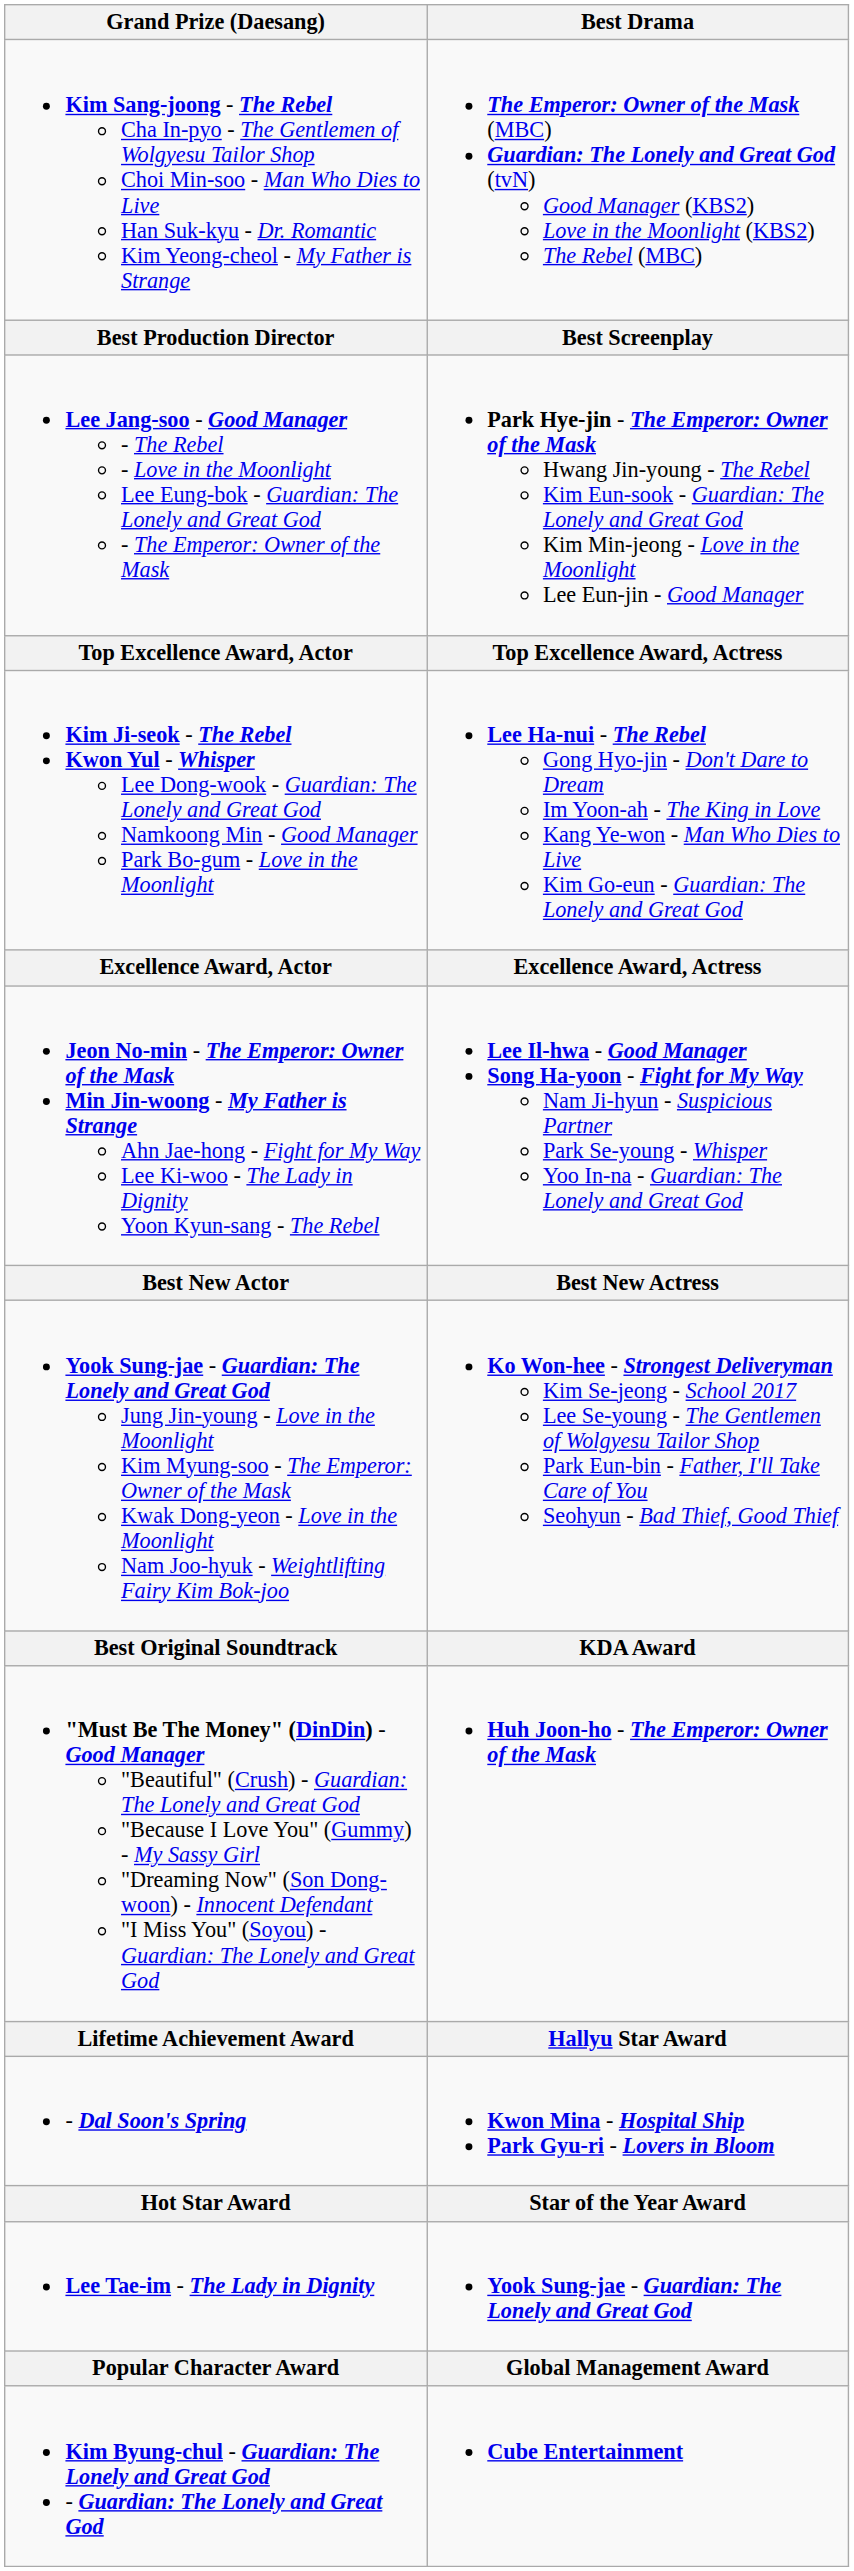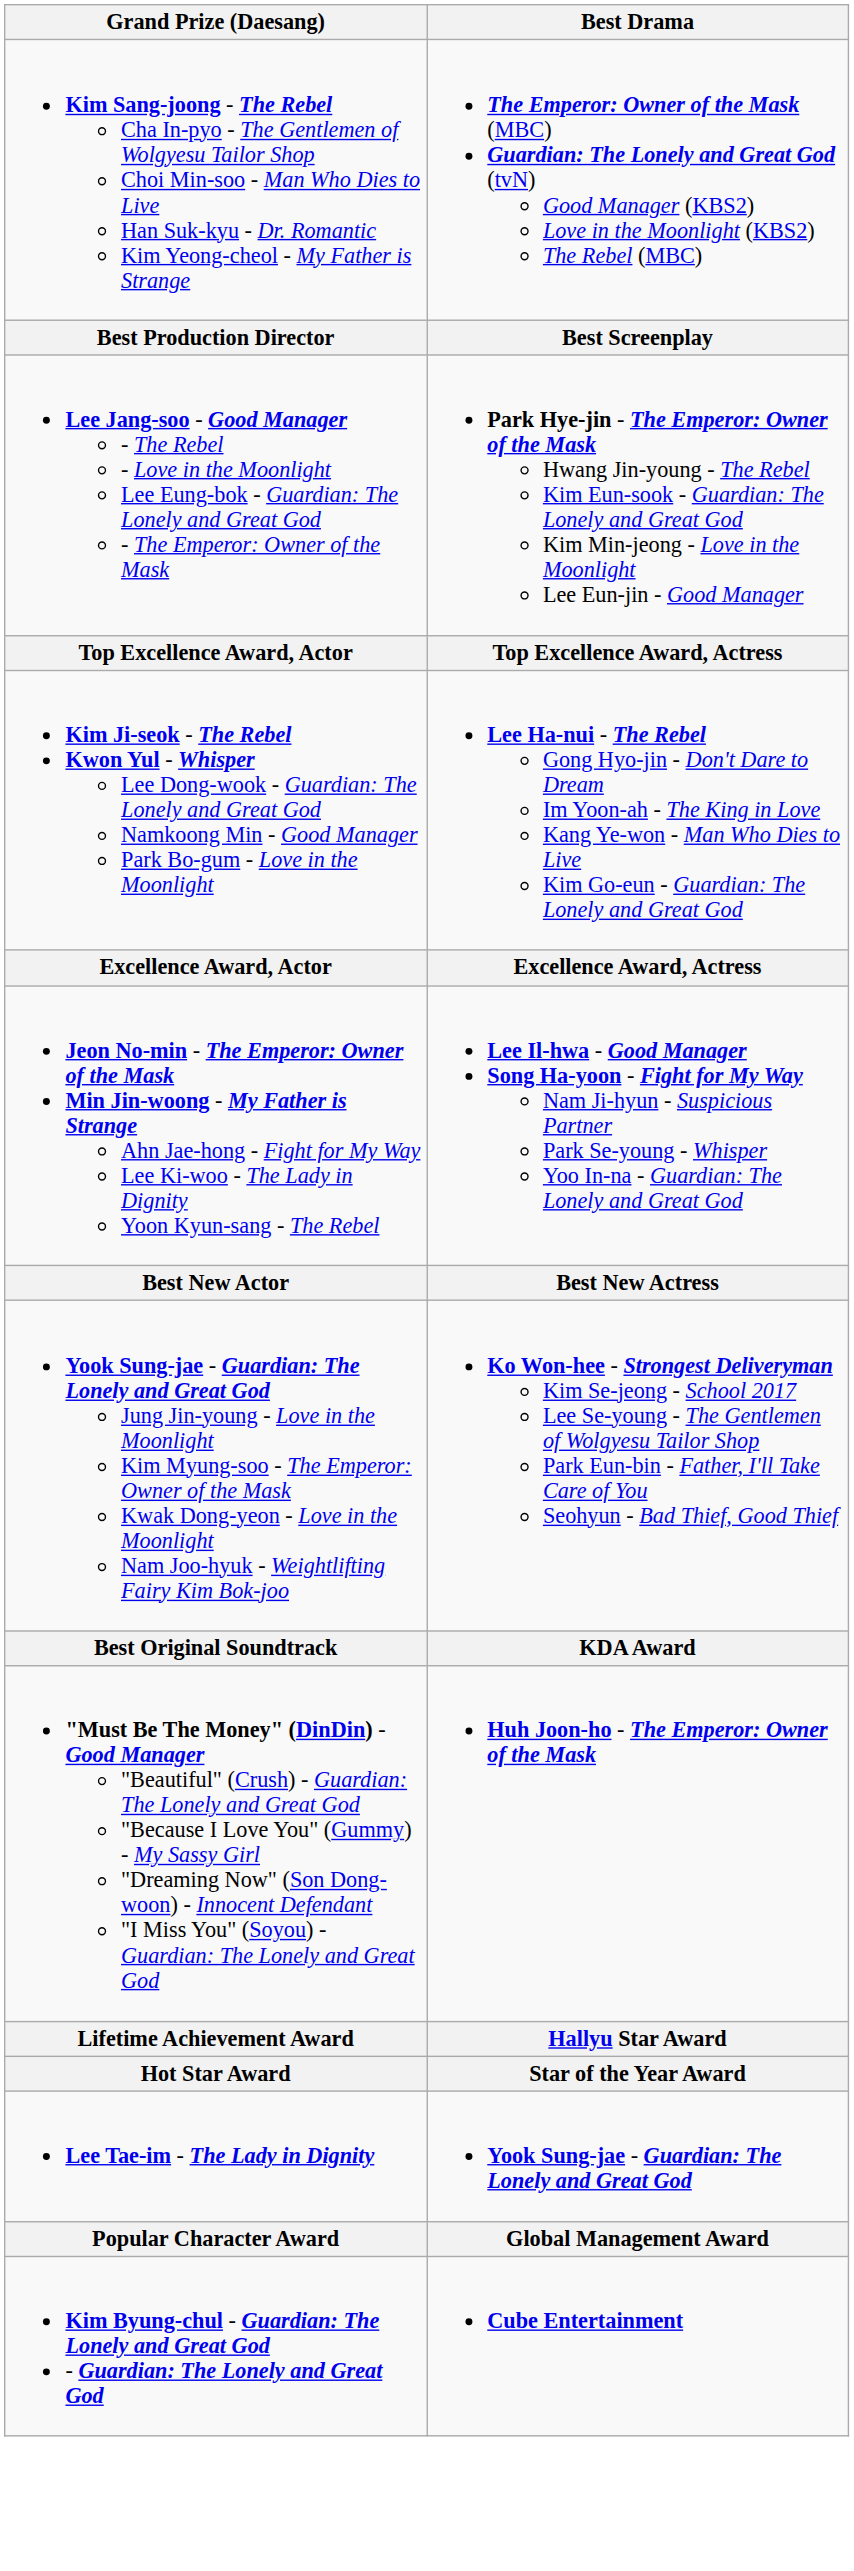- row: - Dal Soon's Spring | Kwon Mina - Hospital Ship Park Gyu-ri - Lovers in Bloom
